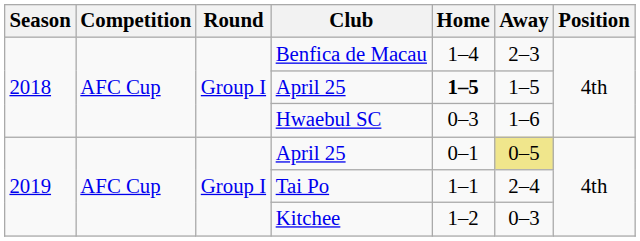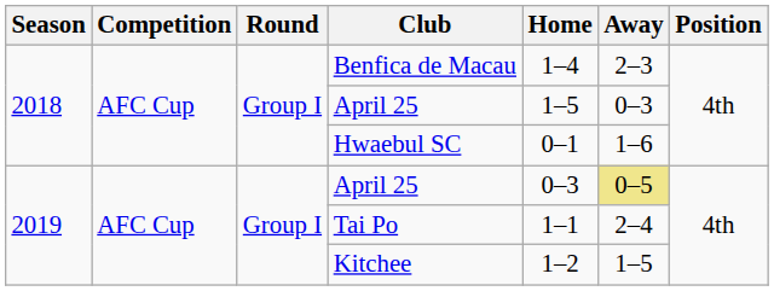2018 / April 25 | Home: bold -> normal
2018 / April 25 | Away: 1–5 -> 0–3
Hwaebul SC | Home: 0–3 -> 0–1
2019 / April 25 | Home: 0–1 -> 0–3
Kitchee | Away: 0–3 -> 1–5
